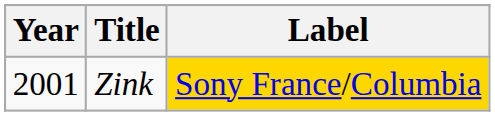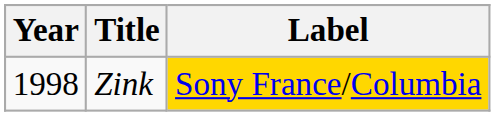Zink | Year: 2001 -> 1998
